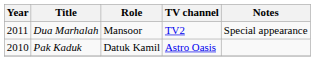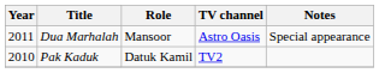Dua Marhalah | TV channel: TV2 -> Astro Oasis
Pak Kaduk | TV channel: Astro Oasis -> TV2
